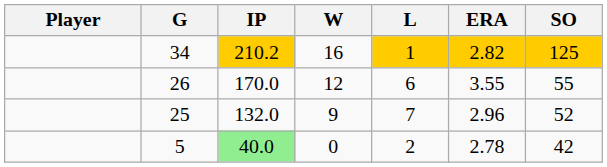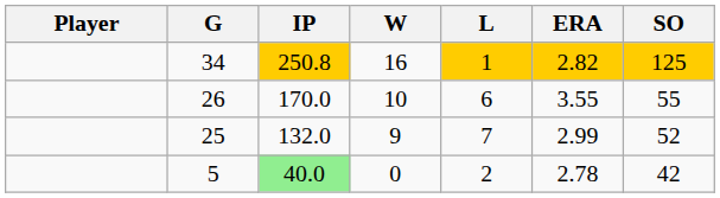34 | IP: 210.2 -> 250.8
26 | W: 12 -> 10
25 | ERA: 2.96 -> 2.99
